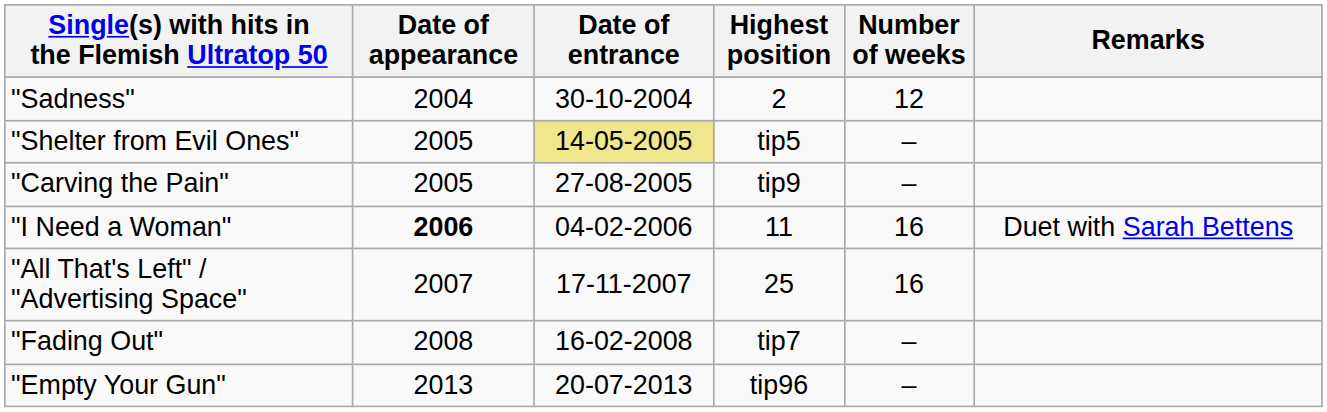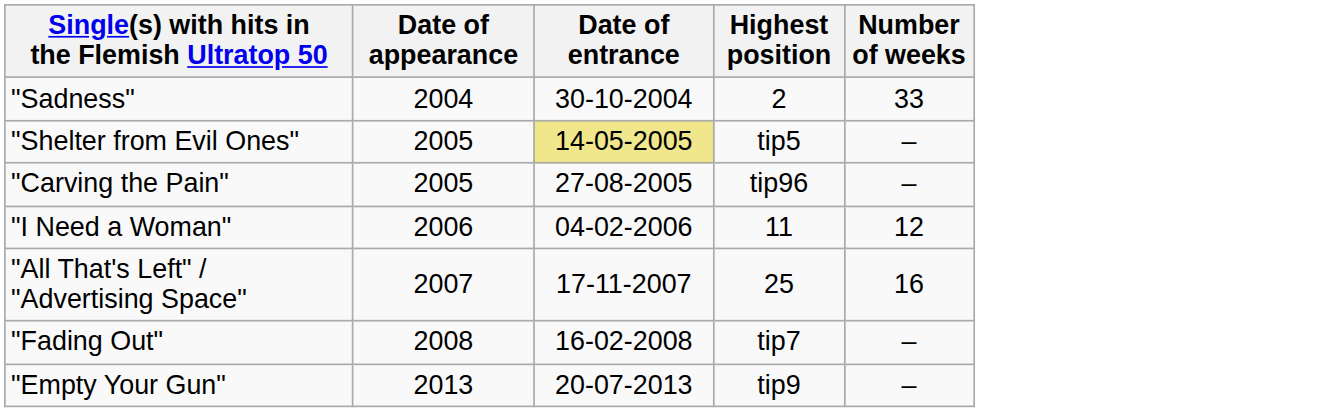- column: Remarks | Duet with Sarah Bettens
"Sadness" | Number of weeks: 12 -> 33
"Carving the Pain" | Highest position: tip9 -> tip96
"I Need a Woman" | Date of appearance: bold -> normal
"I Need a Woman" | Number of weeks: 16 -> 12
"Empty Your Gun" | Highest position: tip96 -> tip9
